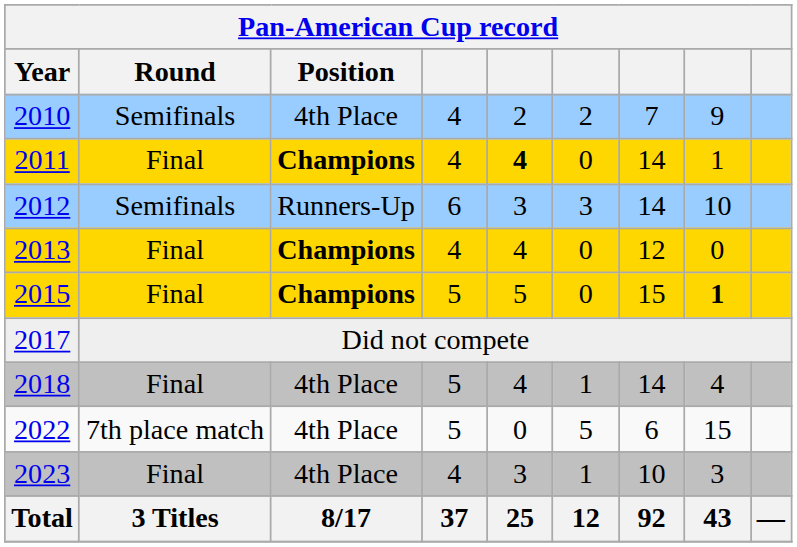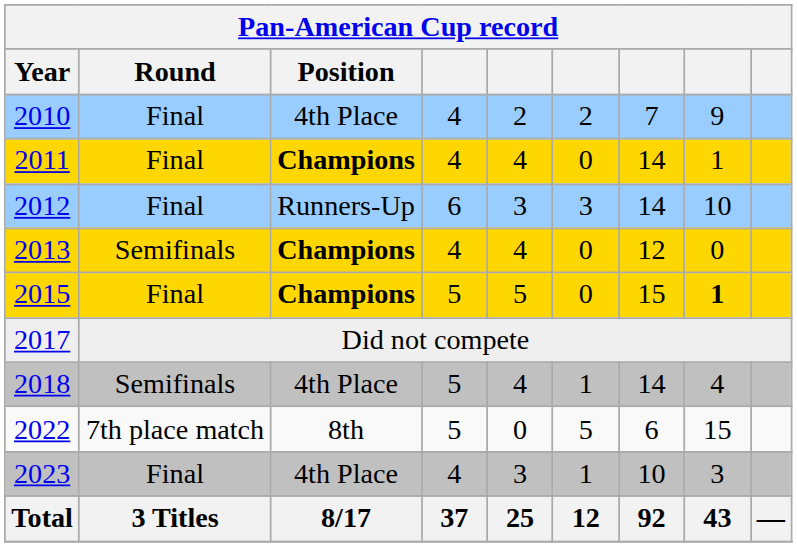2010 | Round: Semifinals -> Final
2011 | column 5: bold -> normal
2012 | Round: Semifinals -> Final
2013 | Round: Final -> Semifinals
2018 | Round: Final -> Semifinals
2022 | Position: 4th Place -> 8th
